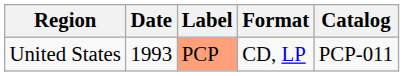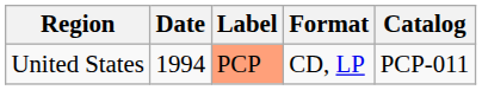United States | Date: 1993 -> 1994
